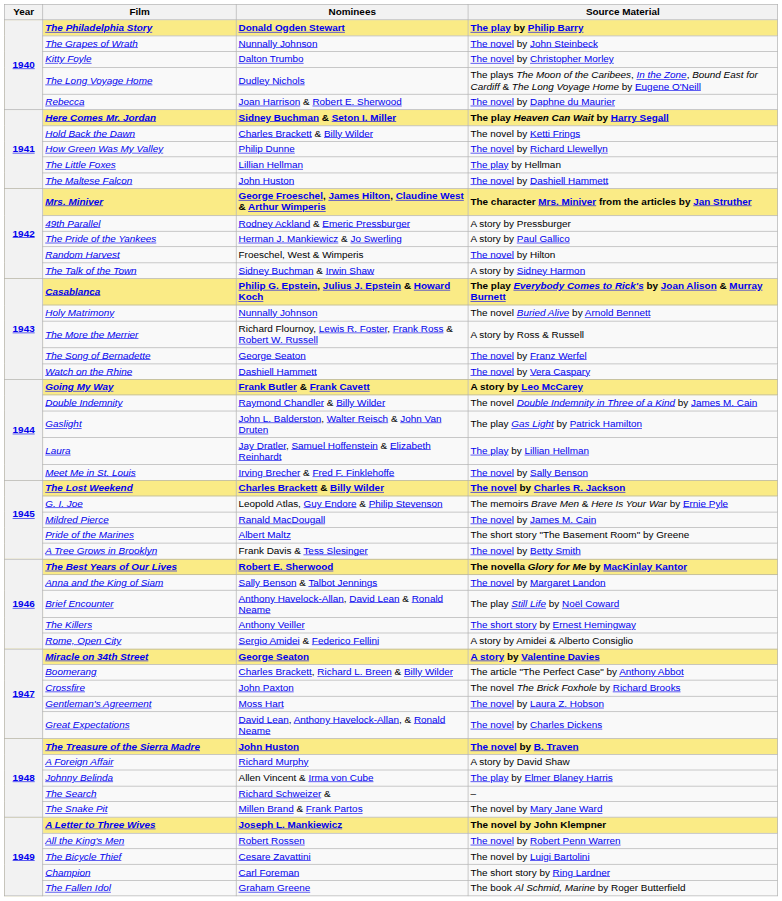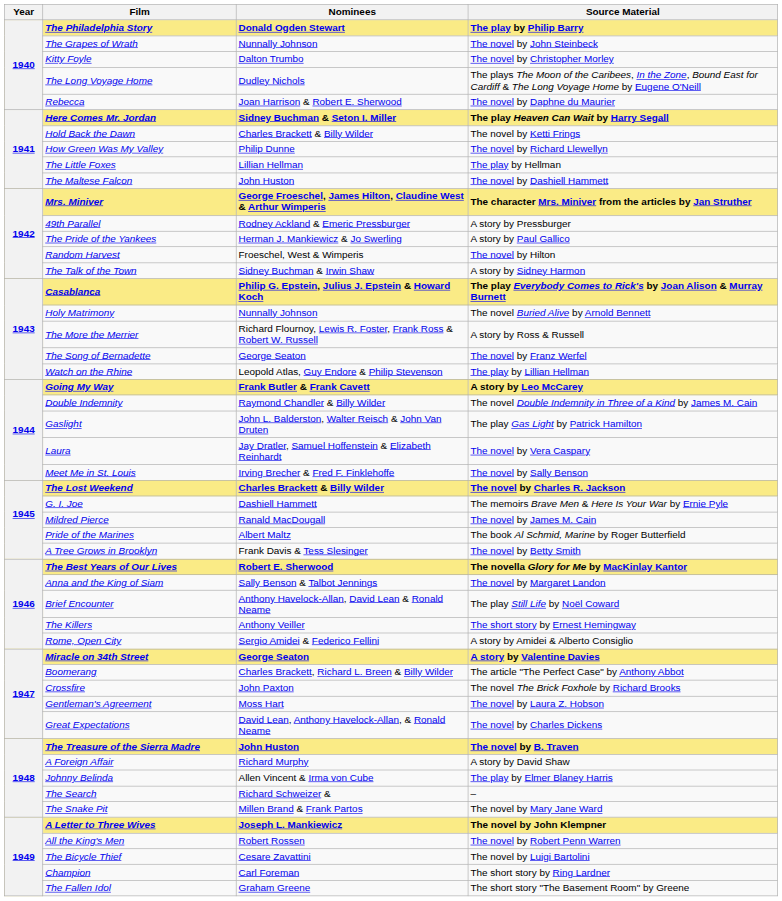Watch on the Rhine | Nominees: Dashiell Hammett -> Leopold Atlas, Guy Endore & Philip Stevenson
Watch on the Rhine | Source Material: The novel by Vera Caspary -> The play by Lillian Hellman
Laura | Source Material: The play by Lillian Hellman -> The novel by Vera Caspary
G. I. Joe | Nominees: Leopold Atlas, Guy Endore & Philip Stevenson -> Dashiell Hammett
Pride of the Marines | Source Material: The short story "The Basement Room" by Greene -> The book Al Schmid, Marine by Roger Butterfield
The Fallen Idol | Source Material: The book Al Schmid, Marine by Roger Butterfield -> The short story "The Basement Room" by Greene
